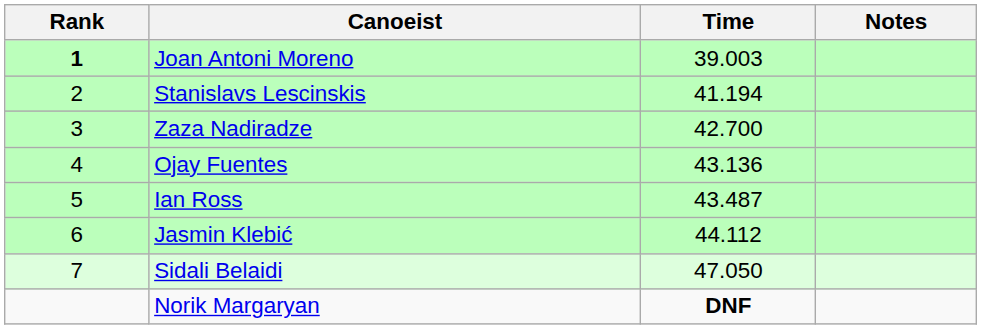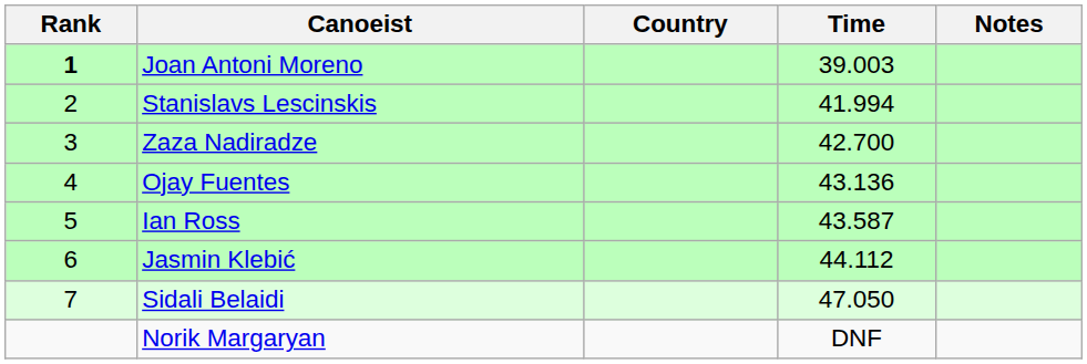+ column: Country
Stanislavs Lescinskis | Time: 41.194 -> 41.994
Ian Ross | Time: 43.487 -> 43.587
Norik Margaryan | Time: bold -> normal
